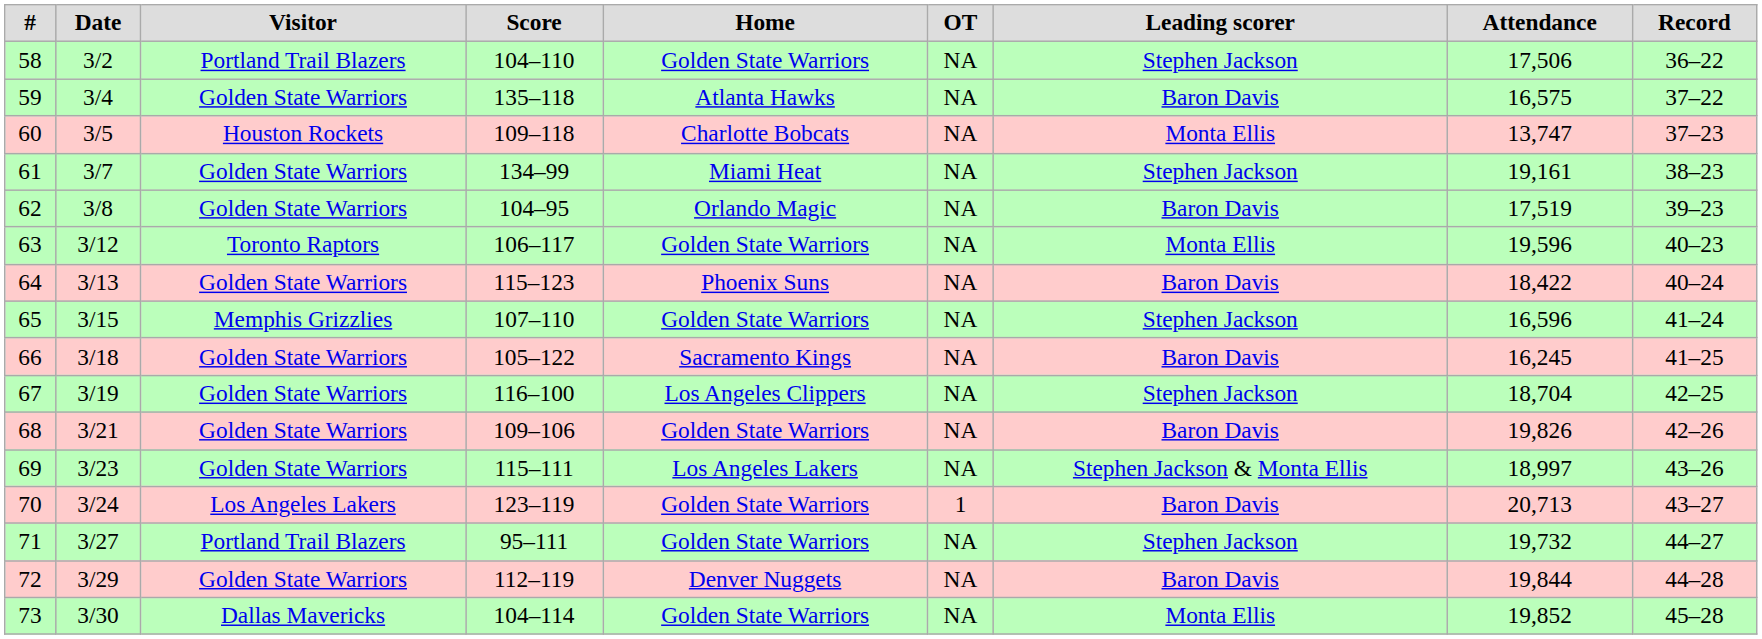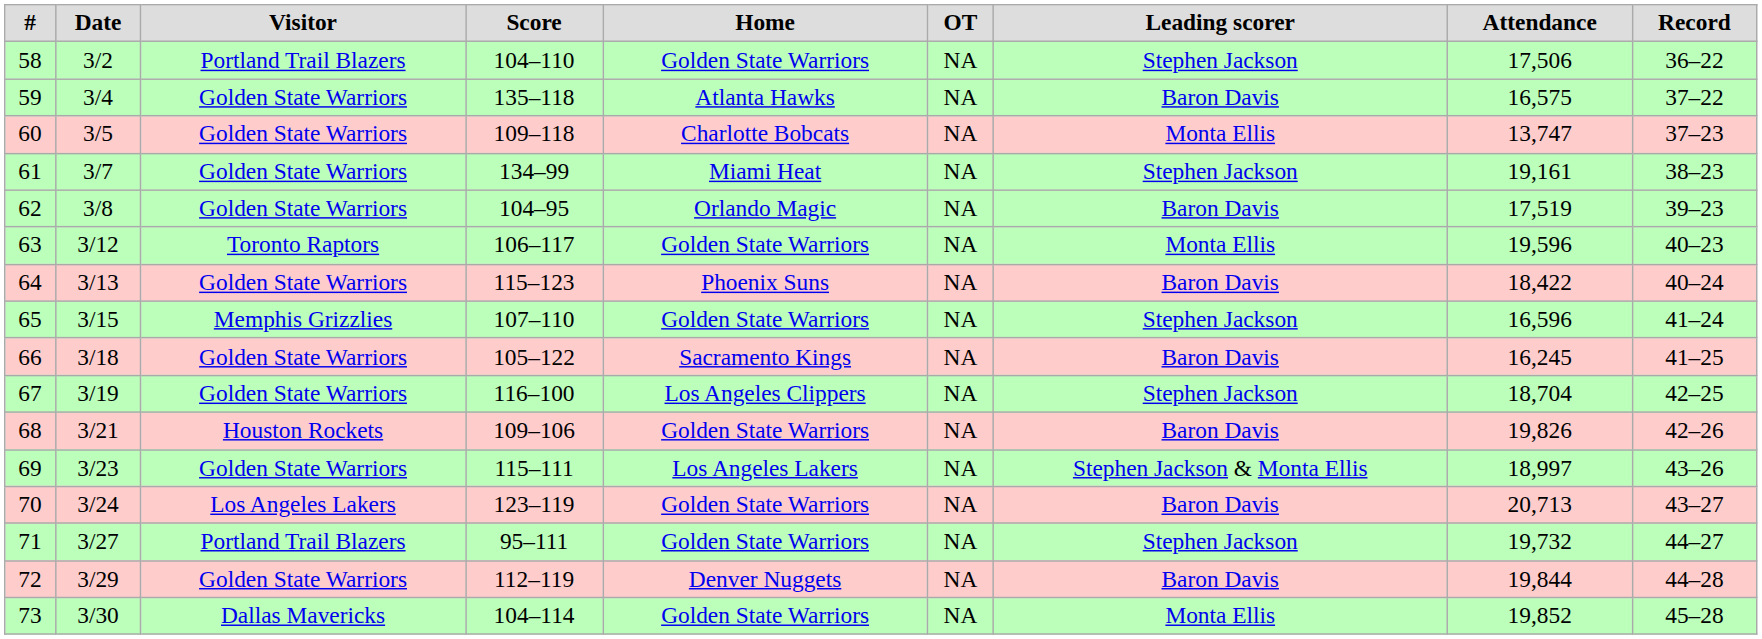60 | Visitor: Houston Rockets -> Golden State Warriors
68 | Visitor: Golden State Warriors -> Houston Rockets
70 | OT: 1 -> NA
